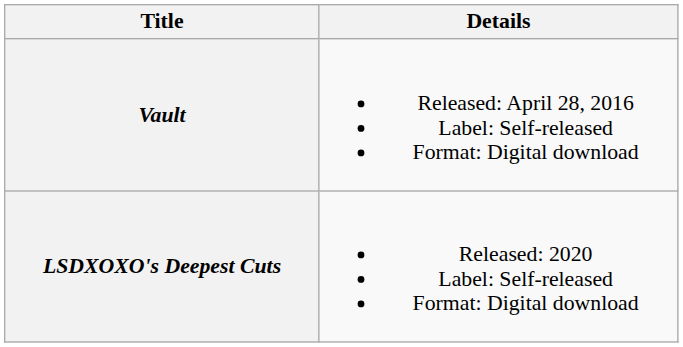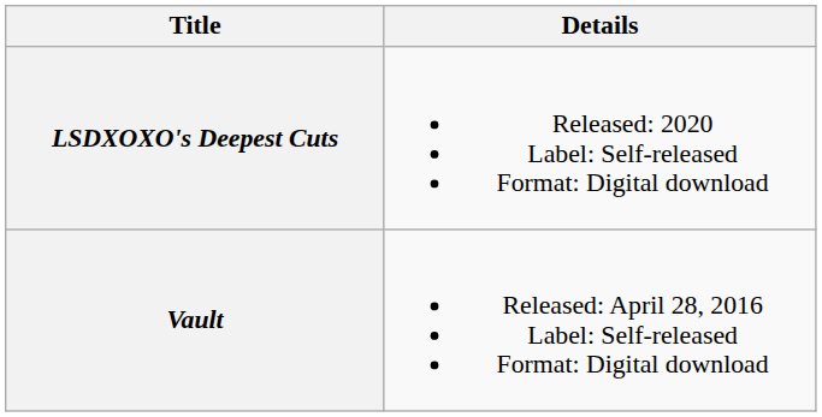rows swapped: Vault <-> LSDXOXO's Deepest Cuts
